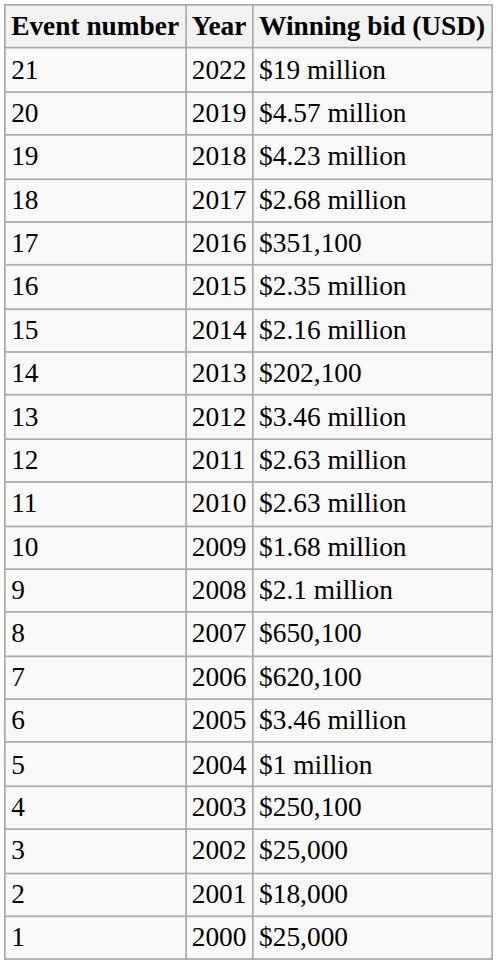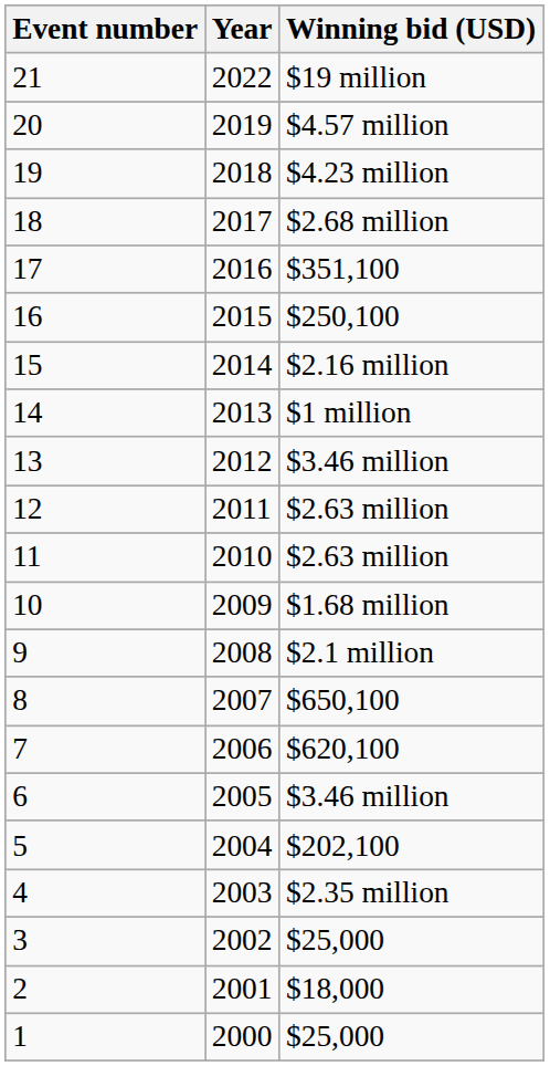16 | Winning bid (USD): $2.35 million -> $250,100
14 | Winning bid (USD): $202,100 -> $1 million
5 | Winning bid (USD): $1 million -> $202,100
4 | Winning bid (USD): $250,100 -> $2.35 million
